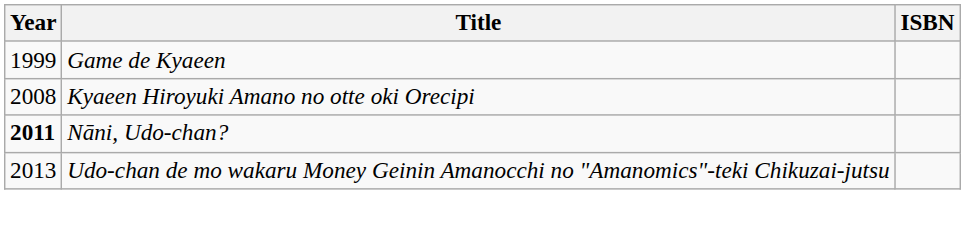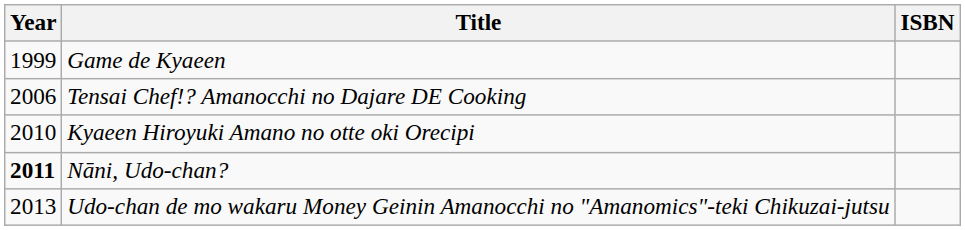+ row: 2006 | Tensai Chef!? Amanocchi no Dajare DE Cooking
Kyaeen Hiroyuki Amano no otte oki Orecipi | Year: 2008 -> 2010
